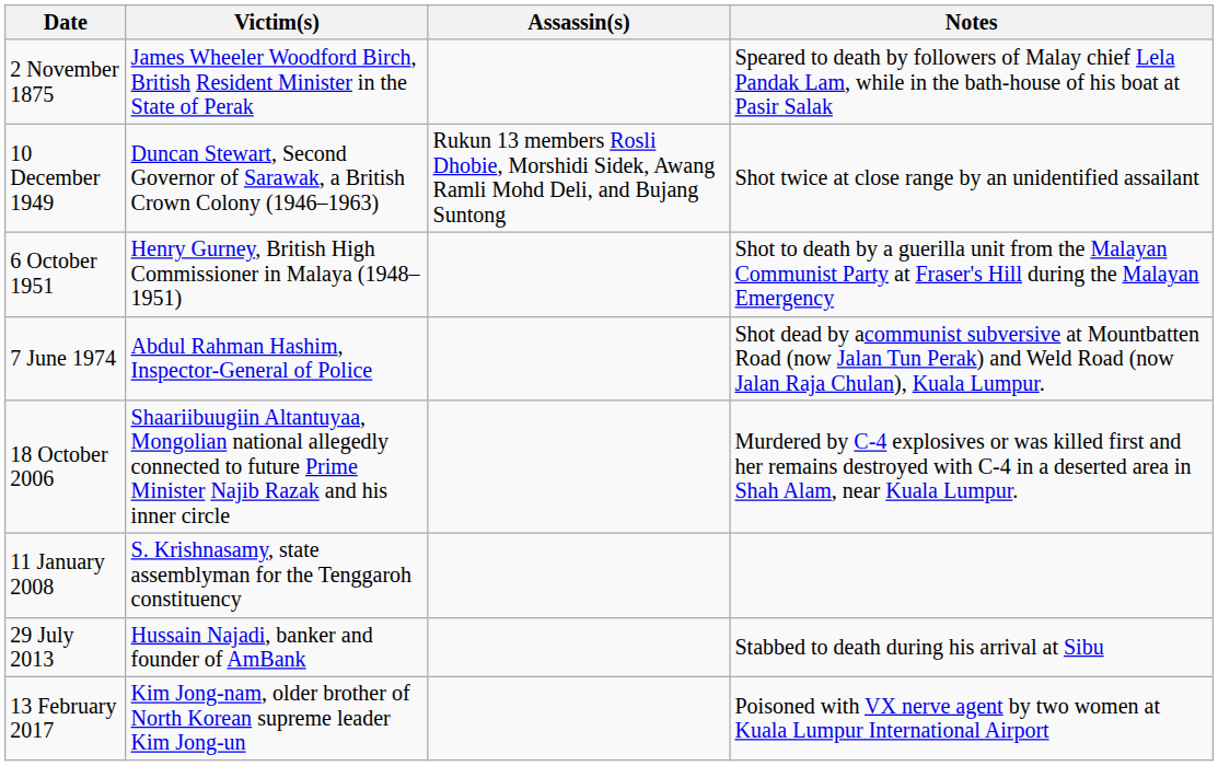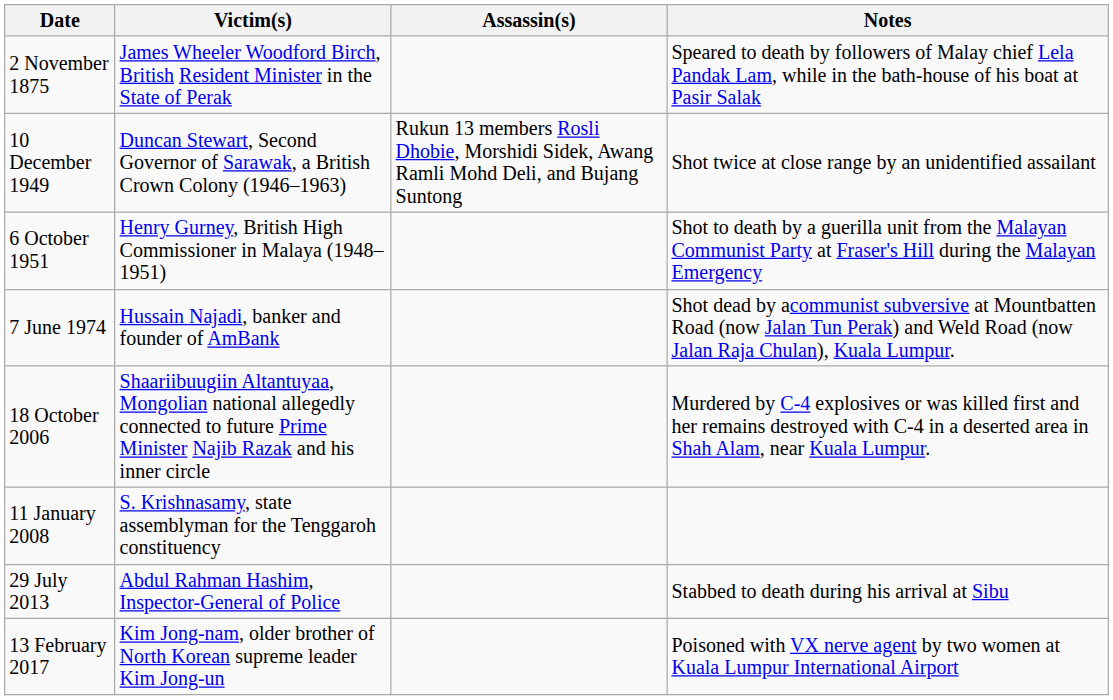7 June 1974 | Victim(s): Abdul Rahman Hashim, Inspector-General of Police -> Hussain Najadi, banker and founder of AmBank
29 July 2013 | Victim(s): Hussain Najadi, banker and founder of AmBank -> Abdul Rahman Hashim, Inspector-General of Police
